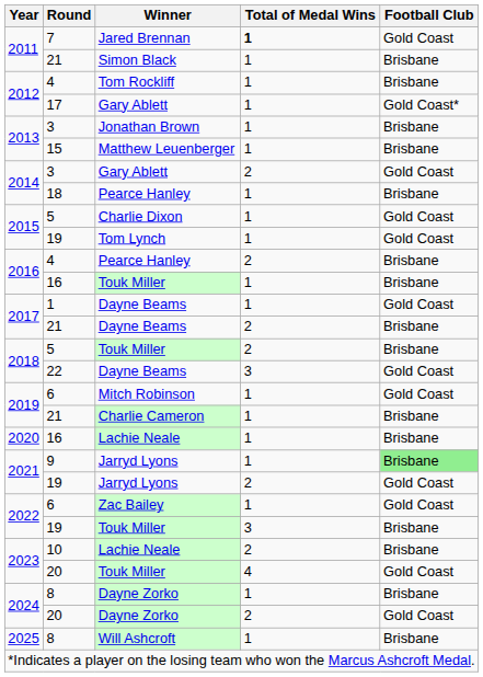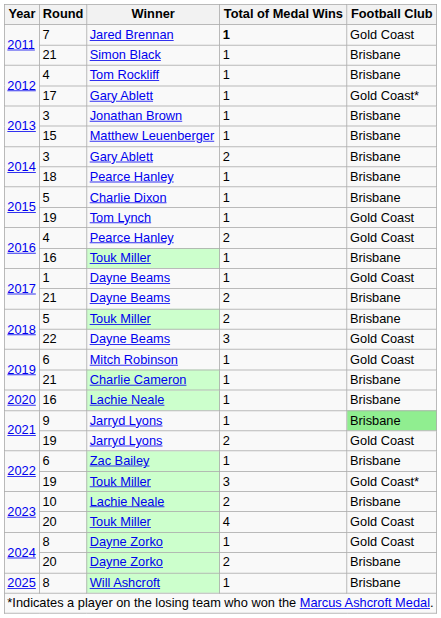3 / Gary Ablett | Football Club: Gold Coast -> Brisbane
Charlie Dixon | Football Club: Gold Coast -> Brisbane
4 / Pearce Hanley | Football Club: Brisbane -> Gold Coast
Zac Bailey | Football Club: Gold Coast -> Brisbane
19 / Touk Miller | Football Club: Brisbane -> Gold Coast*
8 / Dayne Zorko | Football Club: Brisbane -> Gold Coast
20 / Dayne Zorko | Football Club: Gold Coast -> Brisbane
